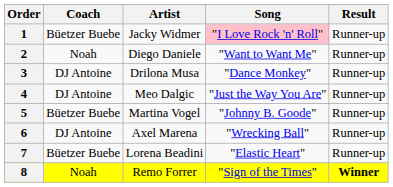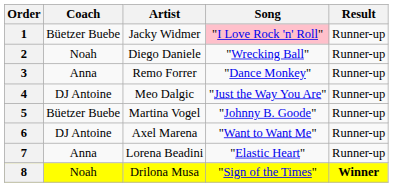2 | Song: "Want to Want Me" -> "Wrecking Ball"
3 | Coach: DJ Antoine -> Anna
3 | Artist: Drilona Musa -> Remo Forrer
6 | Song: "Wrecking Ball" -> "Want to Want Me"
7 | Coach: Büetzer Buebe -> Anna
8 | Artist: Remo Forrer -> Drilona Musa
